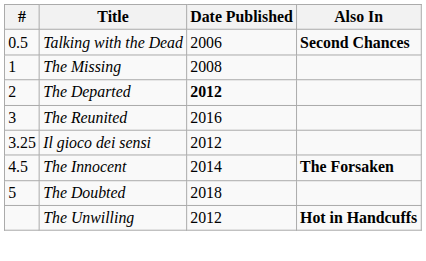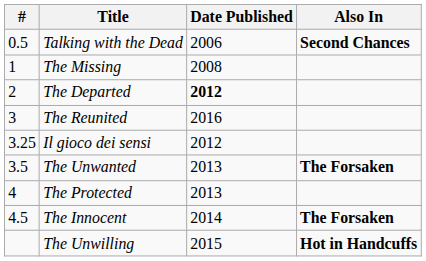+ row: 3.5 | The Unwanted | 2013 | The Forsaken
+ row: 4 | The Protected | 2013
- row: 5 | The Doubted | 2018
The Unwilling | Date Published: 2012 -> 2015
